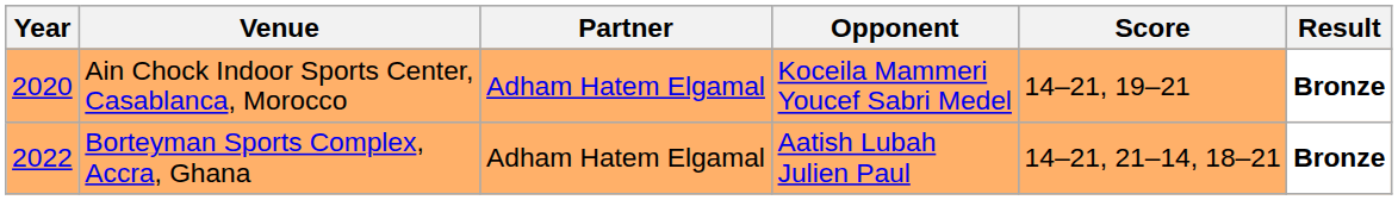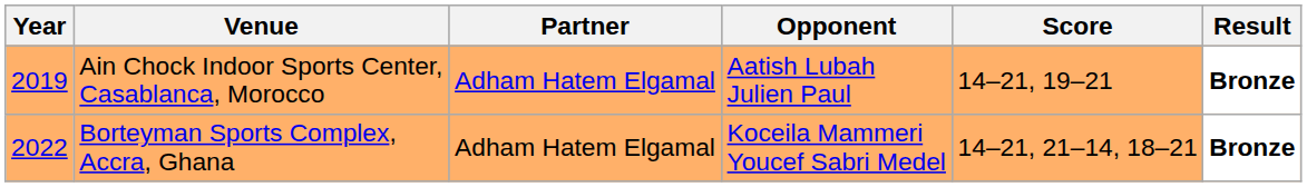Ain Chock Indoor Sports Center, Casablanca, Morocco | Year: 2020 -> 2019
Ain Chock Indoor Sports Center, Casablanca, Morocco | Opponent: Koceila Mammeri Youcef Sabri Medel -> Aatish Lubah Julien Paul
Borteyman Sports Complex, Accra, Ghana | Opponent: Aatish Lubah Julien Paul -> Koceila Mammeri Youcef Sabri Medel
